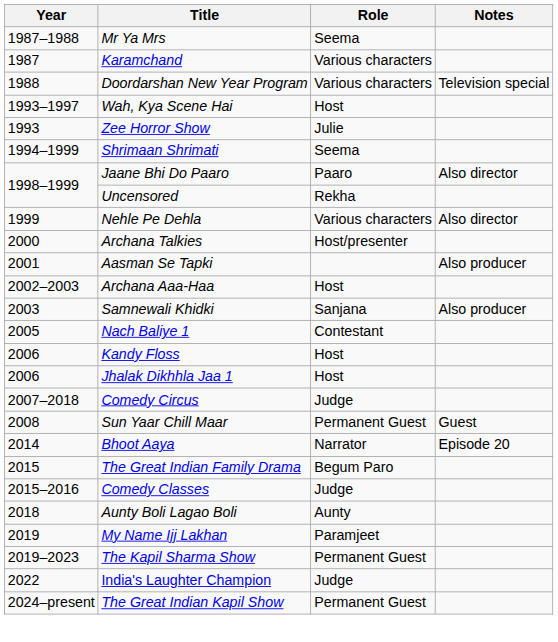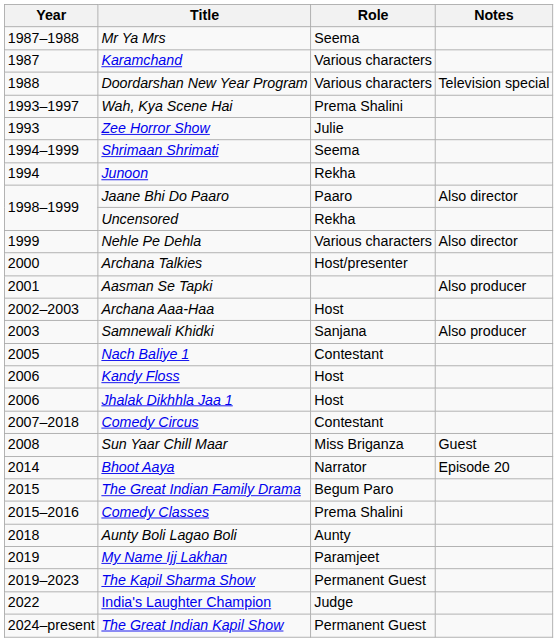Wah, Kya Scene Hai | Role: Host -> Prema Shalini
+ row: 1994 | Junoon | Rekha
Comedy Circus | Role: Judge -> Contestant
Sun Yaar Chill Maar | Role: Permanent Guest -> Miss Briganza
Comedy Classes | Role: Judge -> Prema Shalini
